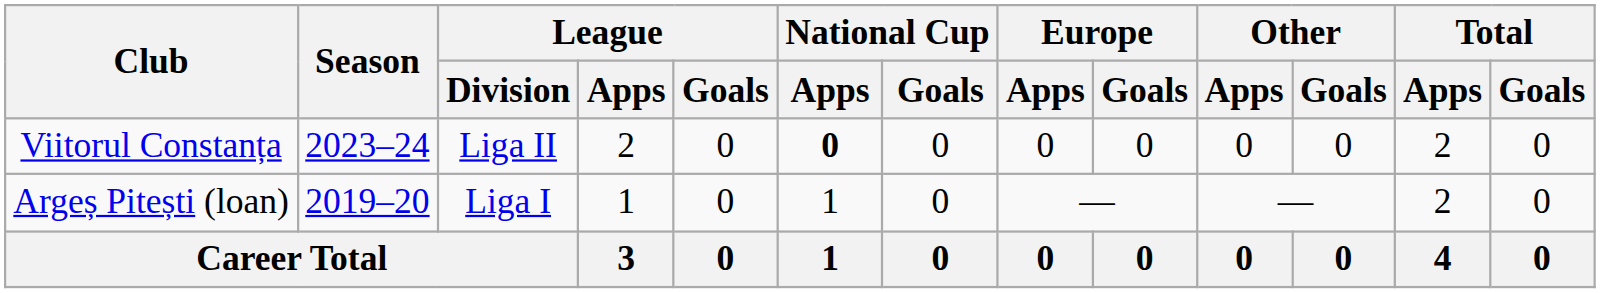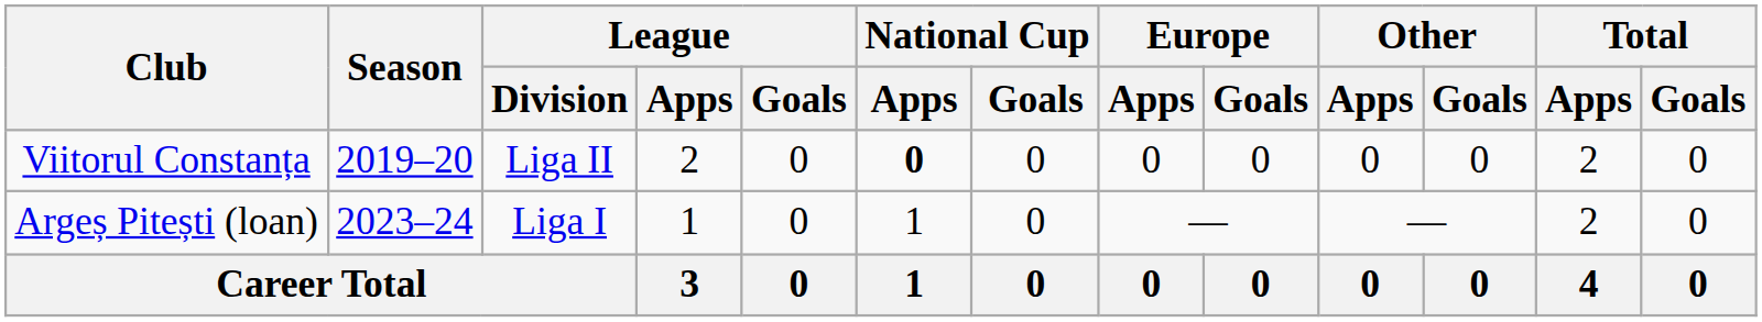Viitorul Constanța | Season: 2023–24 -> 2019–20
Argeș Pitești (loan) | Season: 2019–20 -> 2023–24
